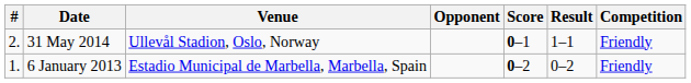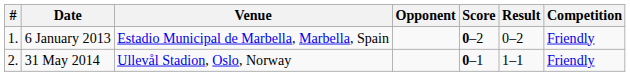rows swapped: 6 January 2013 <-> 31 May 2014
